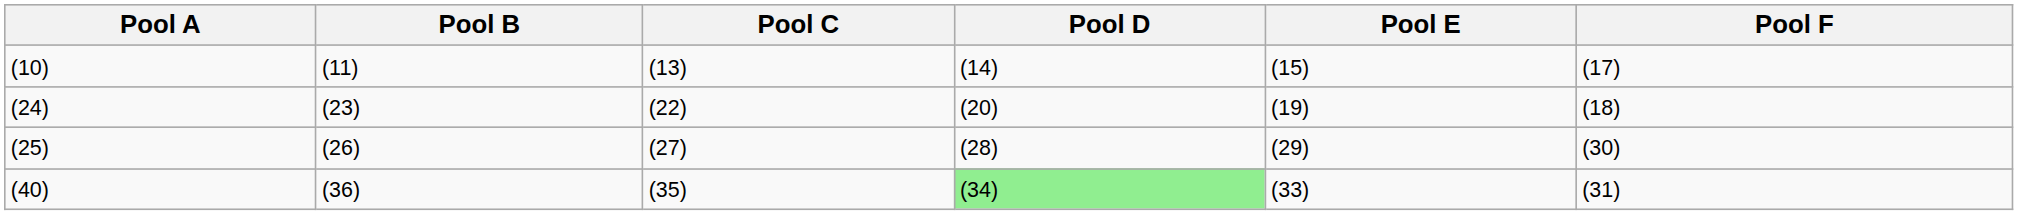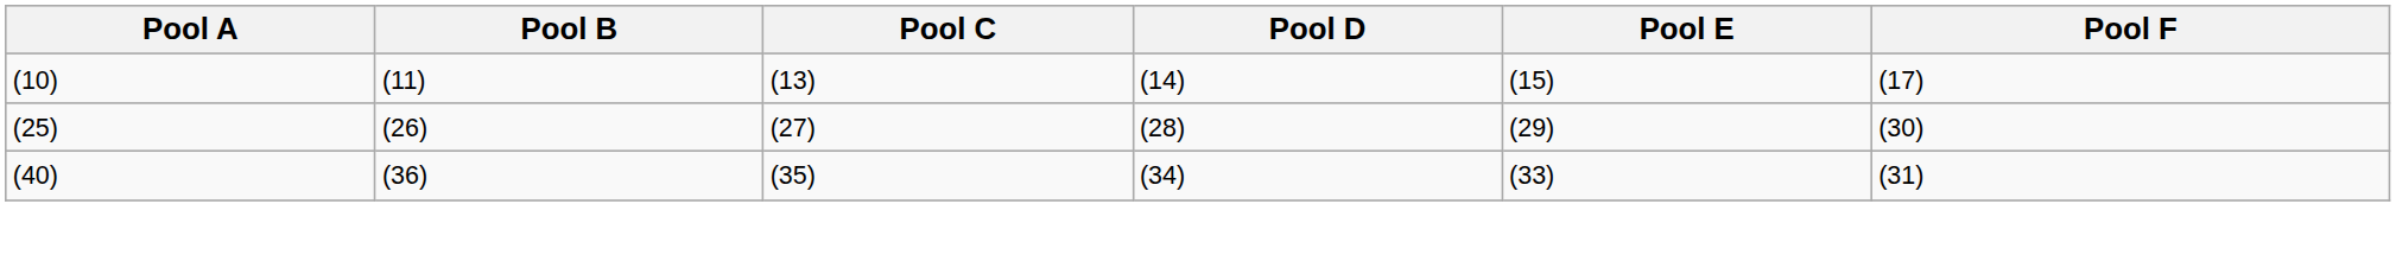- row: (24) | (23) | (22) | (20) | (19) | (18)
(40) | Pool D: lightgreen background -> no background
